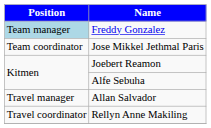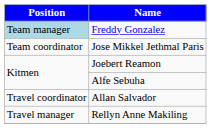Allan Salvador | Position: Travel manager -> Travel coordinator
Rellyn Anne Makiling | Position: Travel coordinator -> Travel manager
